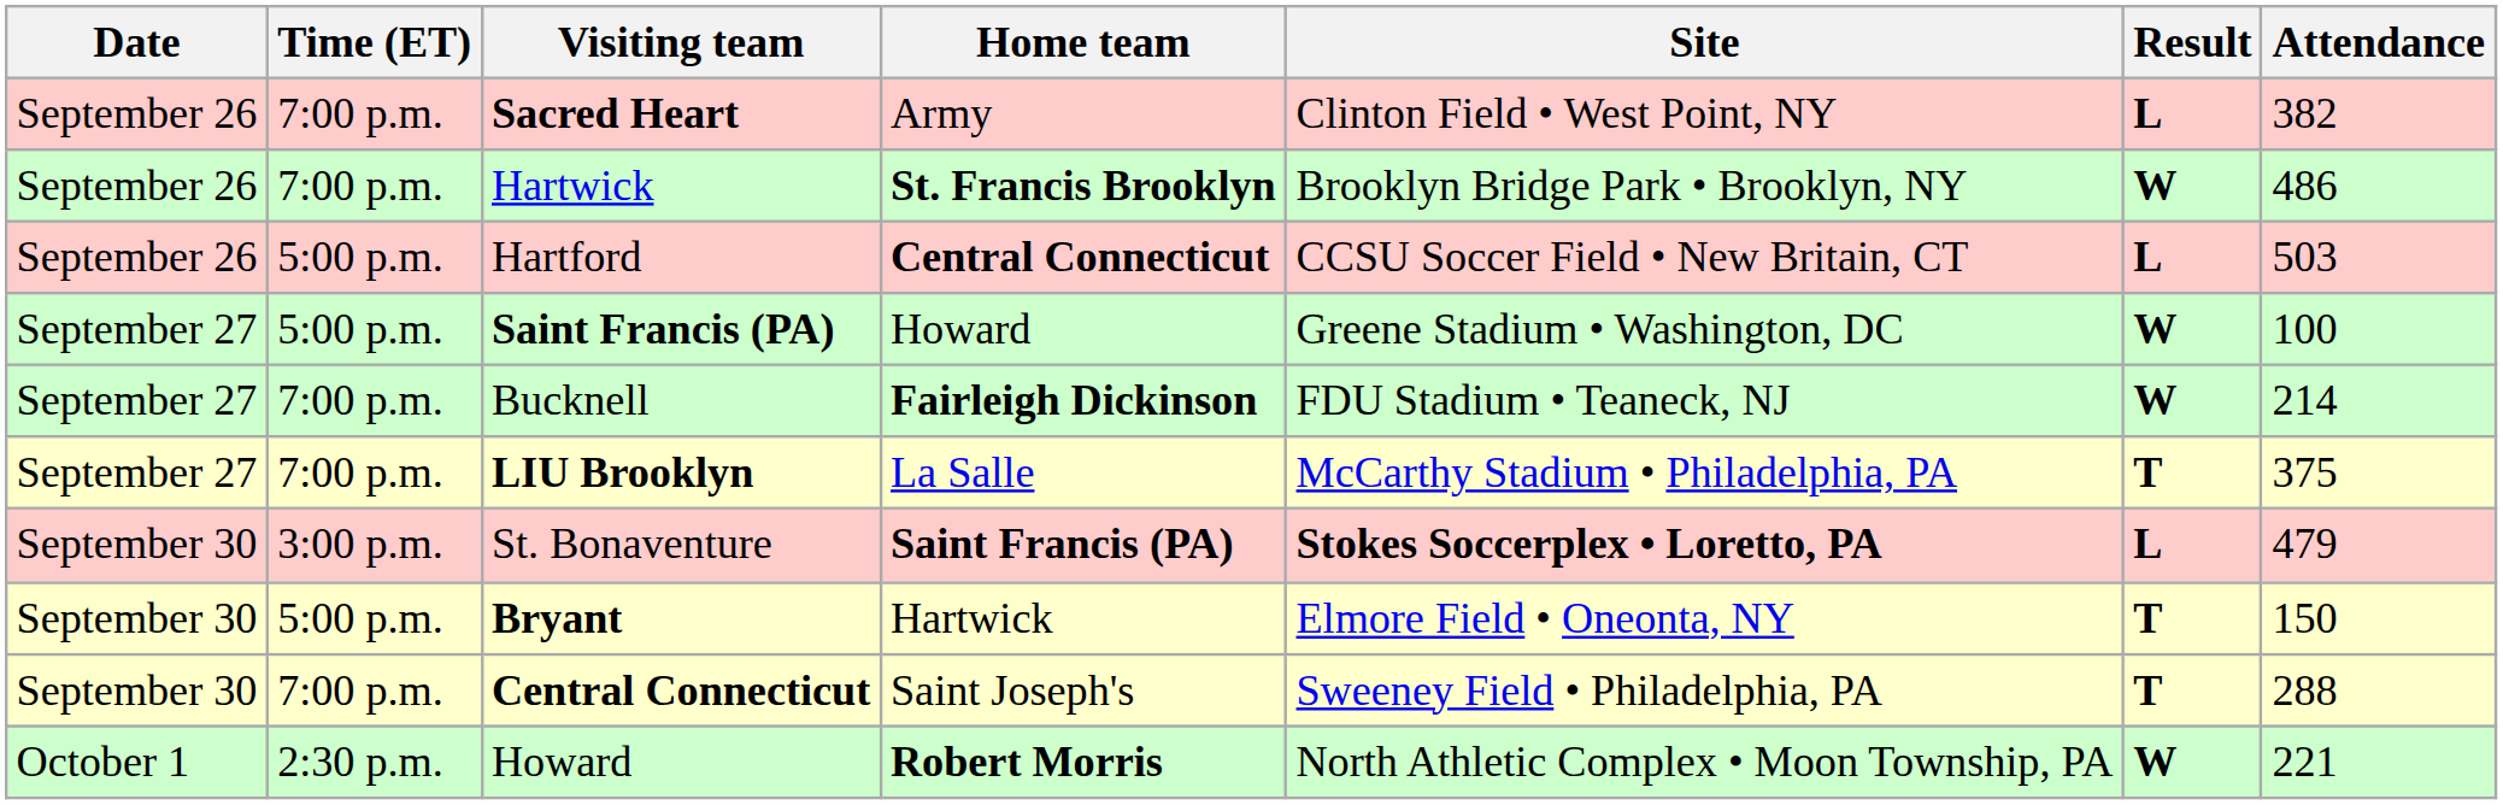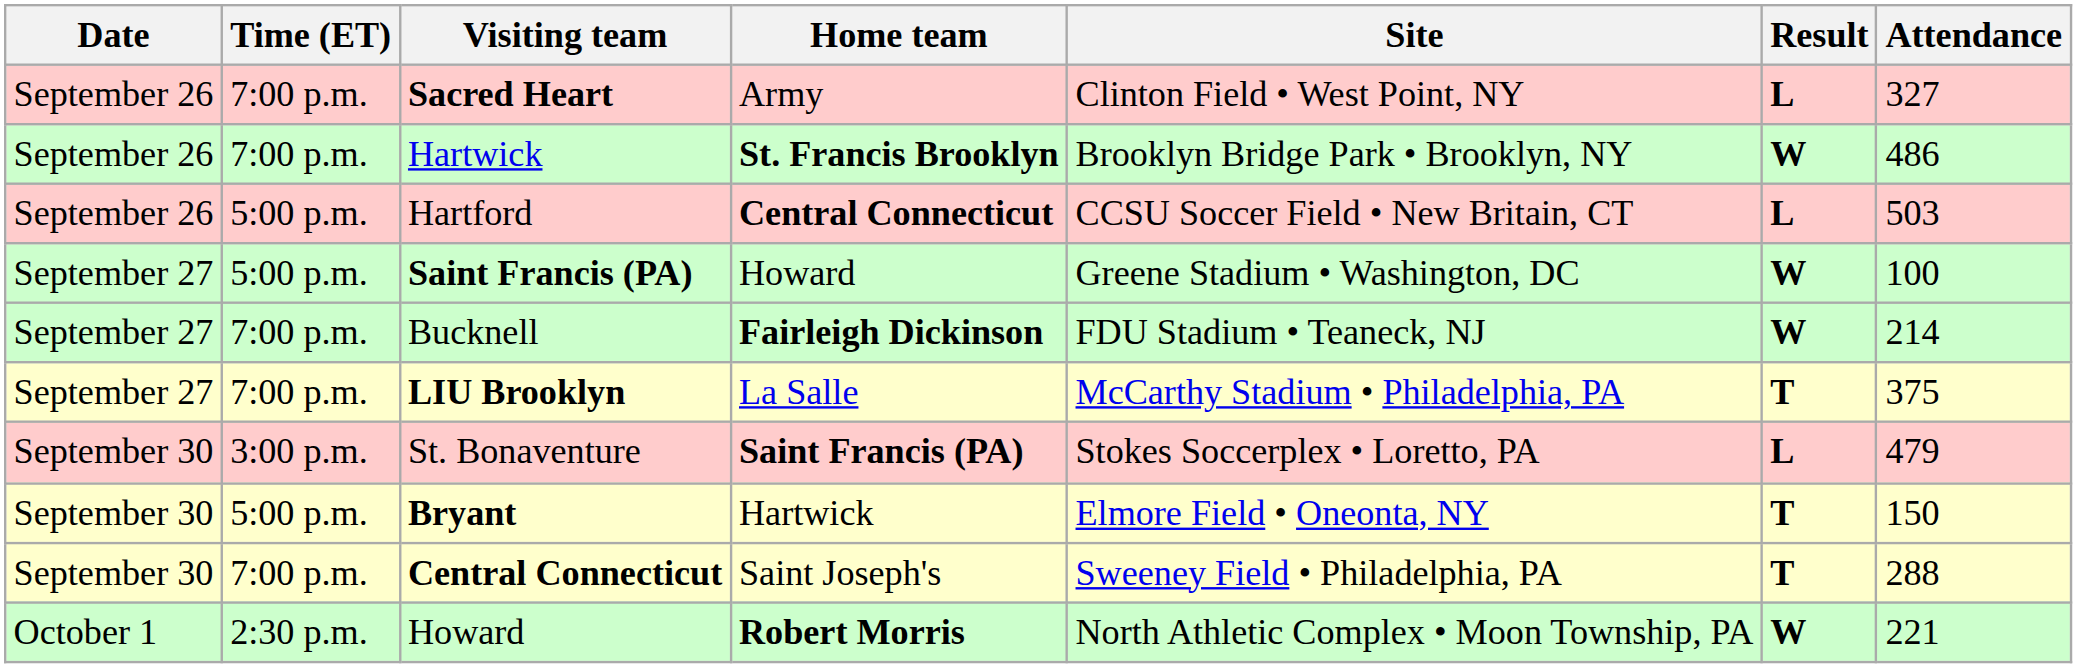Sacred Heart | Attendance: 382 -> 327
St. Bonaventure | Site: bold -> normal
